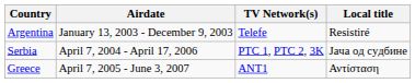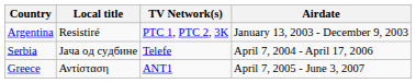columns swapped: Local title <-> Airdate
Argentina | TV Network(s): Telefe -> PTC 1, РТС 2, 3K
Serbia | TV Network(s): PTC 1, РТС 2, 3K -> Telefe
